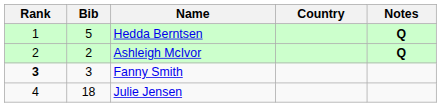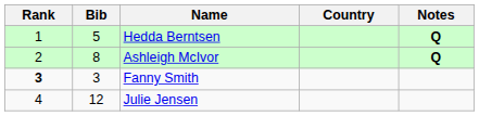Ashleigh McIvor | Bib: 2 -> 8
Julie Jensen | Bib: 18 -> 12
